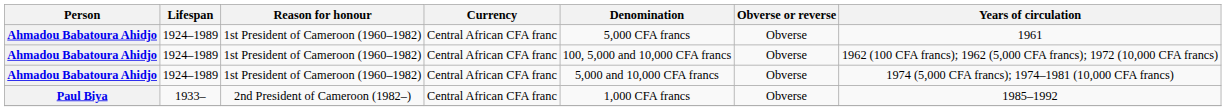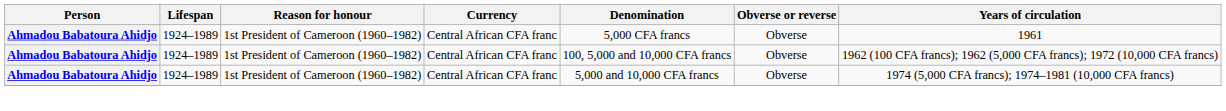- row: Paul Biya | 1933– | 2nd President of Cameroon (1982–) | Central African CFA franc | 1,000 CFA francs | Obverse | 1985–1992
